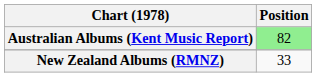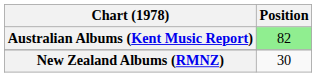New Zealand Albums (RMNZ) | Position: 33 -> 30
